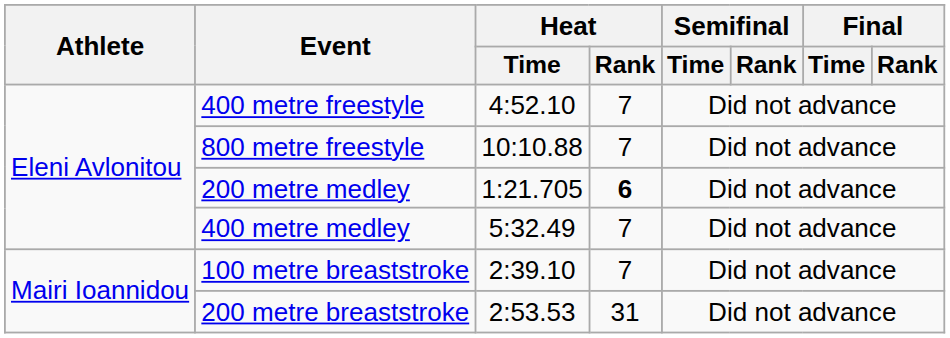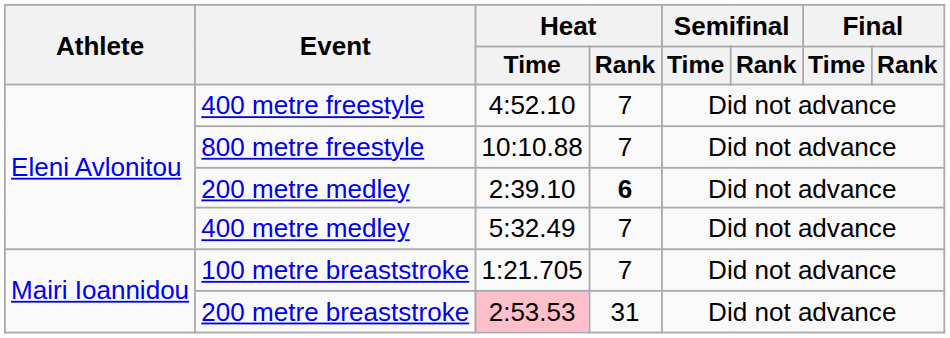200 metre medley | Heat / Time: 1:21.705 -> 2:39.10
100 metre breaststroke | Heat / Time: 2:39.10 -> 1:21.705
200 metre breaststroke | Heat / Time: no background -> pink background
